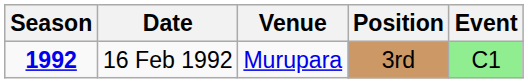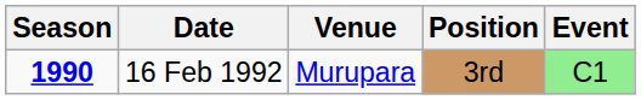16 Feb 1992 | Season: 1992 -> 1990
